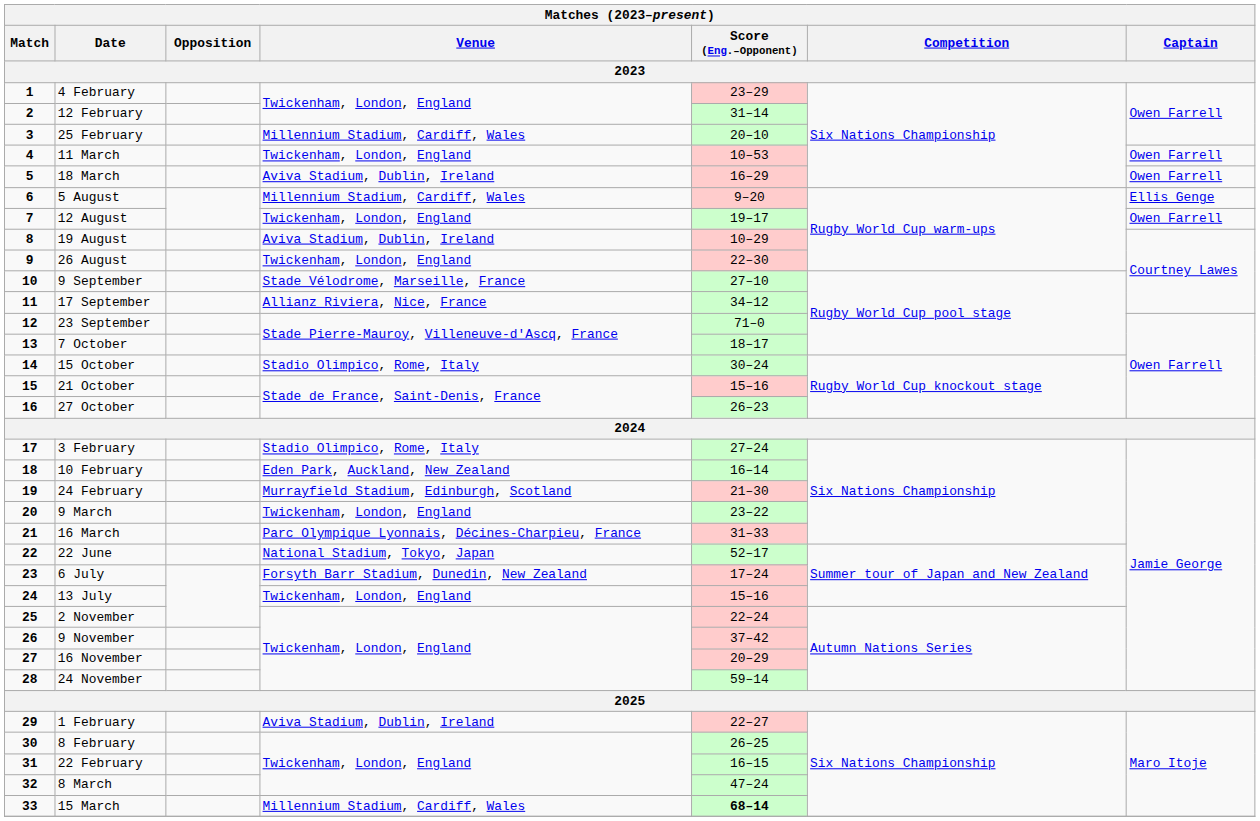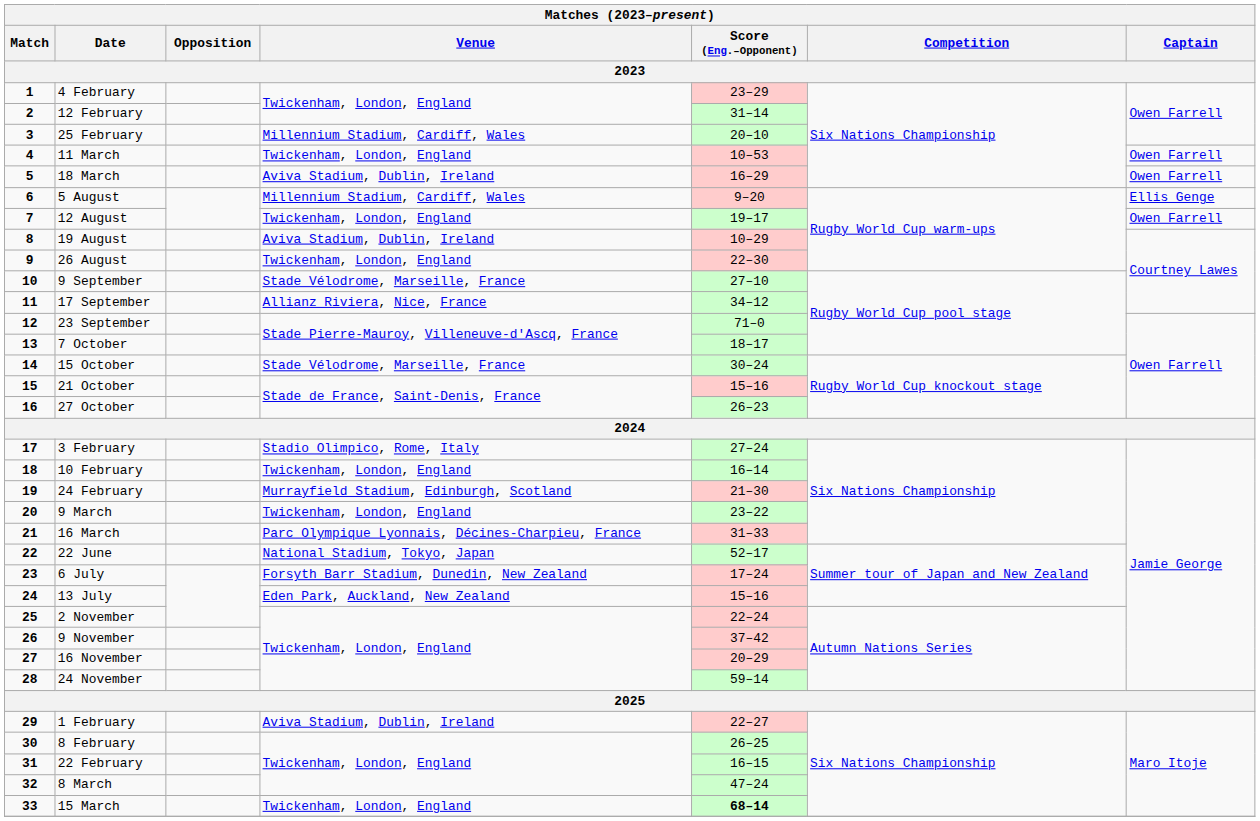15 October | Venue: Stadio Olimpico, Rome, Italy -> Stade Vélodrome, Marseille, France
10 February | Venue: Eden Park, Auckland, New Zealand -> Twickenham, London, England
13 July | Venue: Twickenham, London, England -> Eden Park, Auckland, New Zealand
15 March | Venue: Millennium Stadium, Cardiff, Wales -> Twickenham, London, England
